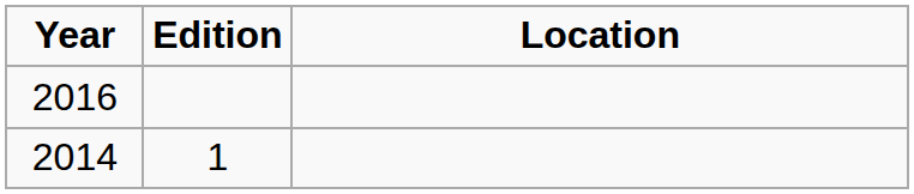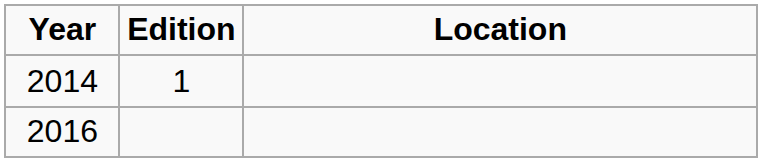rows swapped: 2014 <-> 2016
